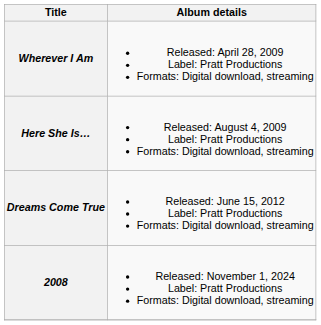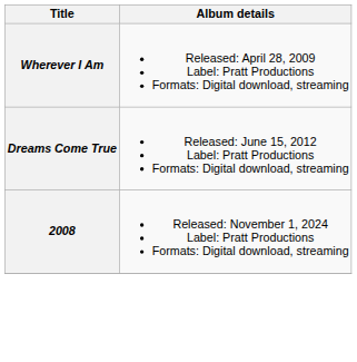- row: Here She Is… | Released: August 4, 2009 Label: Pratt Productions Formats: Digital download, streaming
